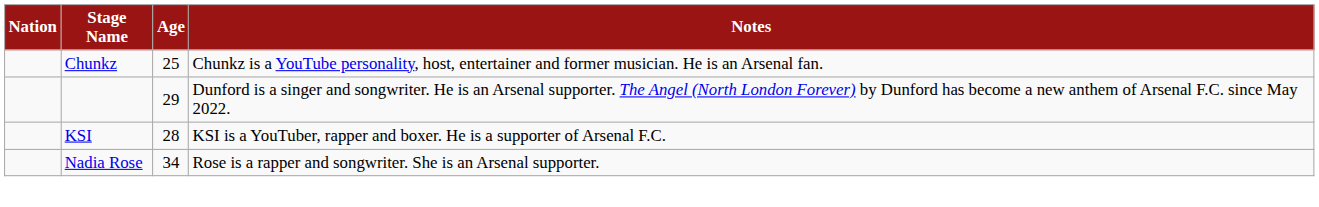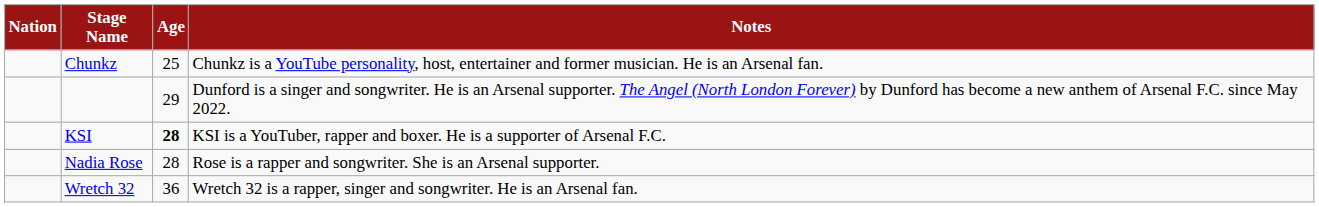KSI | Age: normal -> bold
Nadia Rose | Age: 34 -> 28
+ row: Wretch 32 | 36 | Wretch 32 is a rapper, singer and songwriter. He is an Arsenal fan.
